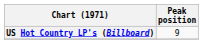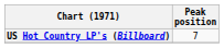US Hot Country LP's (Billboard) | Peak position: 9 -> 7
